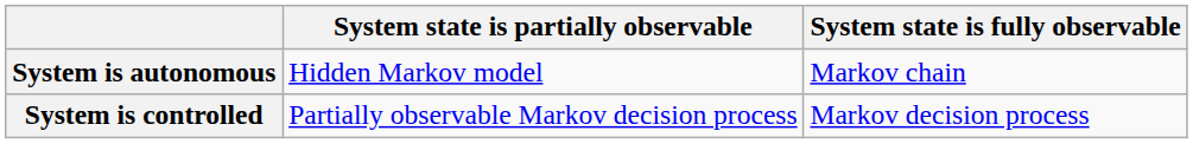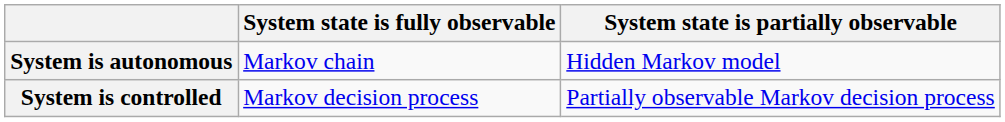columns swapped: System state is fully observable <-> System state is partially observable
